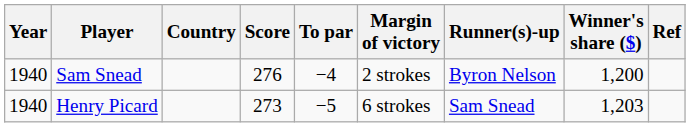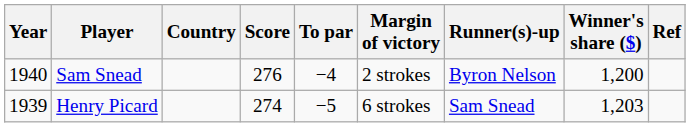Henry Picard | Year: 1940 -> 1939
Henry Picard | Score: 273 -> 274
